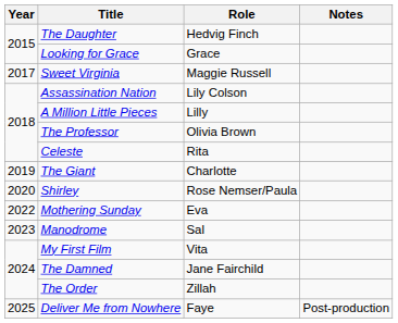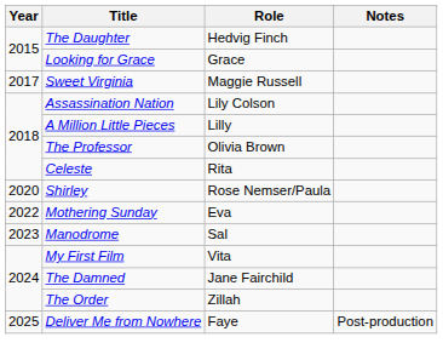- row: 2019 | The Giant | Charlotte
